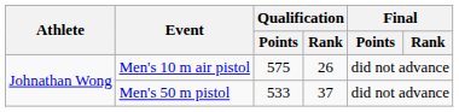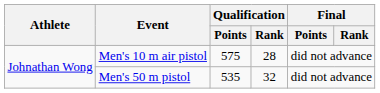Men's 10 m air pistol | Qualification / Rank: 26 -> 28
Men's 50 m pistol | Qualification / Points: 533 -> 535
Men's 50 m pistol | Qualification / Rank: 37 -> 32
